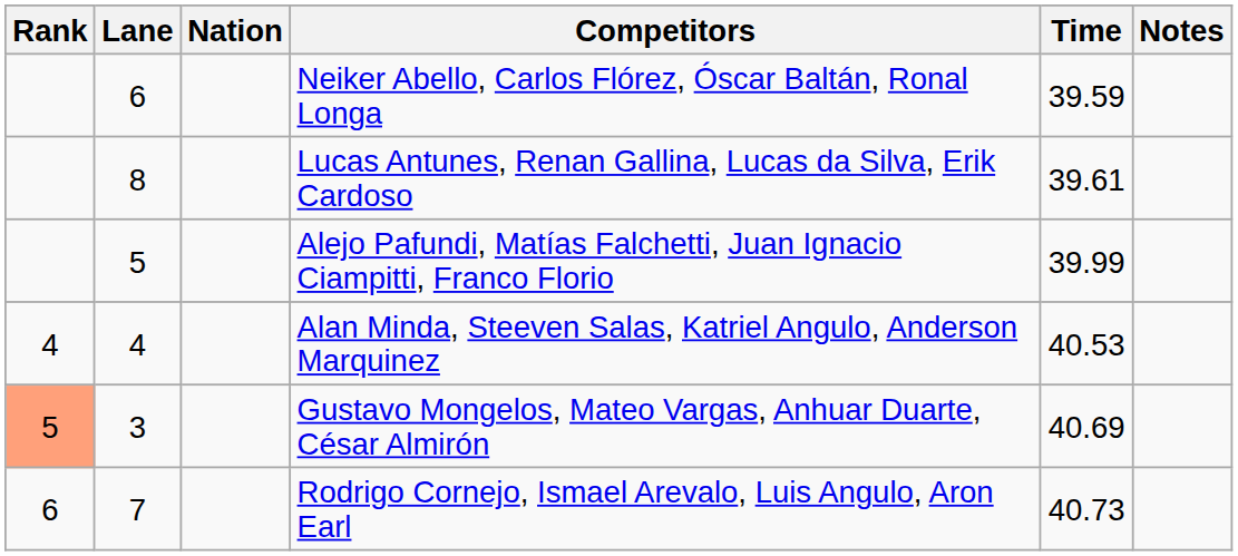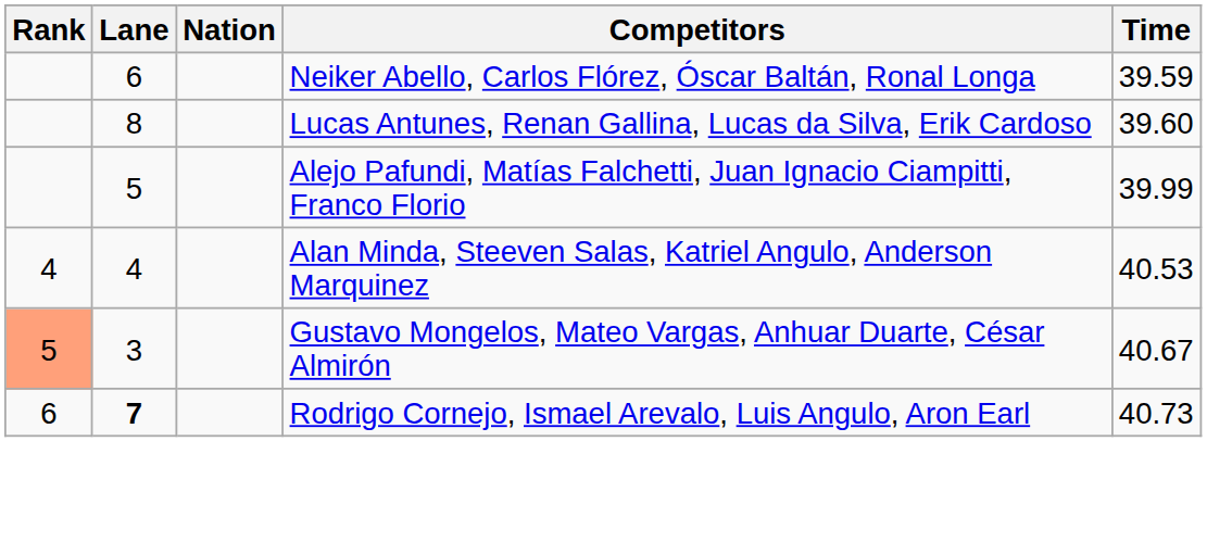- column: Notes
Lucas Antunes, Renan Gallina, Lucas da Silva, Erik Cardoso | Time: 39.61 -> 39.60
Gustavo Mongelos, Mateo Vargas, Anhuar Duarte, César Almirón | Time: 40.69 -> 40.67
Rodrigo Cornejo, Ismael Arevalo, Luis Angulo, Aron Earl | Lane: normal -> bold
